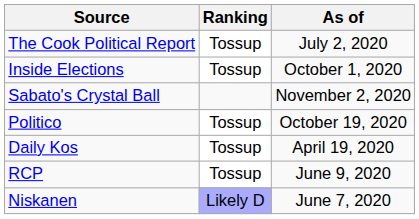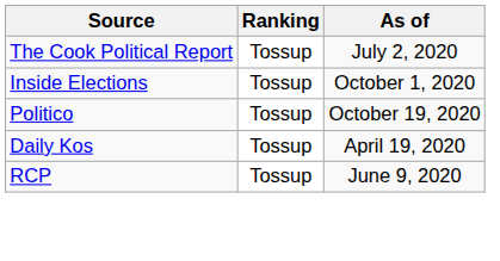- row: Sabato's Crystal Ball | November 2, 2020
- row: Niskanen | Likely D | June 7, 2020
